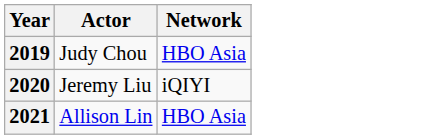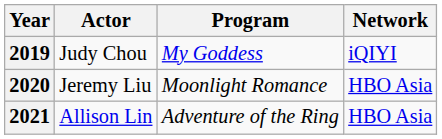+ column: Program | My Goddess | Moonlight Romance | Adventure of the Ring
2019 | Network: HBO Asia -> iQIYI
2020 | Network: iQIYI -> HBO Asia
